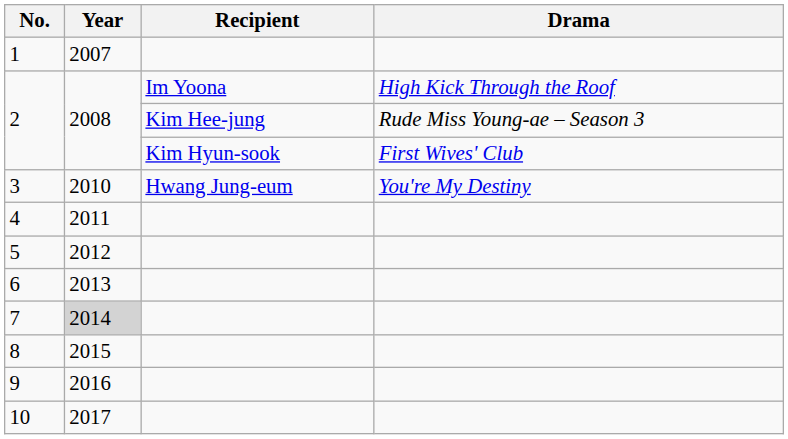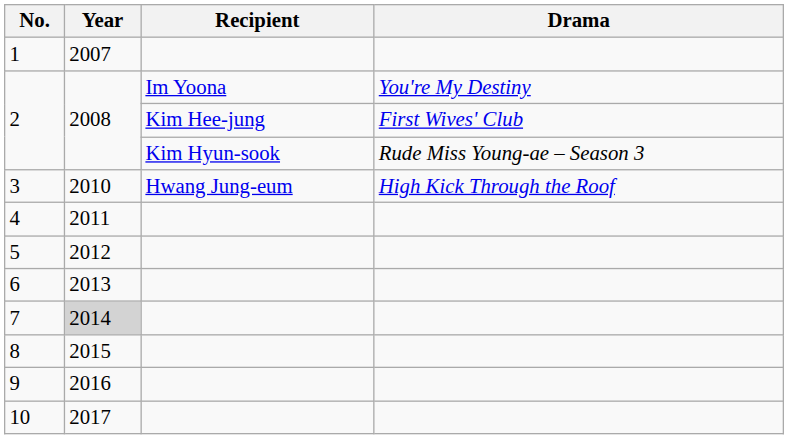2 / Im Yoona | Drama: High Kick Through the Roof -> You're My Destiny
2 / Kim Hee-jung | Drama: Rude Miss Young-ae – Season 3 -> First Wives' Club
2 / Kim Hyun-sook | Drama: First Wives' Club -> Rude Miss Young-ae – Season 3
3 | Drama: You're My Destiny -> High Kick Through the Roof
